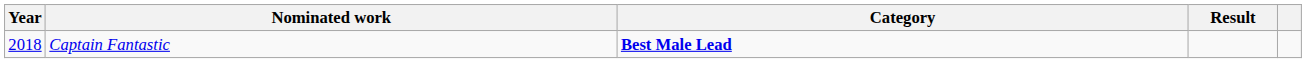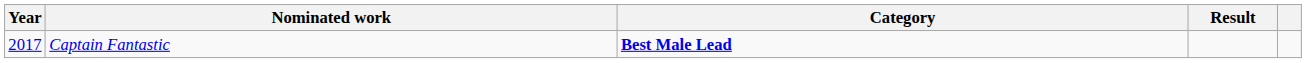Captain Fantastic | Year: 2018 -> 2017
